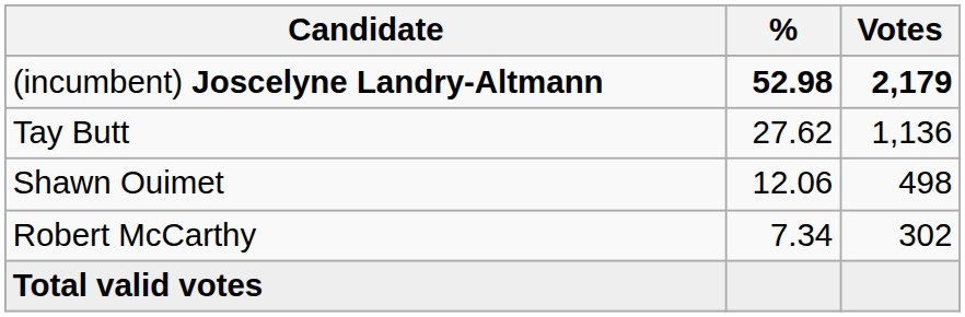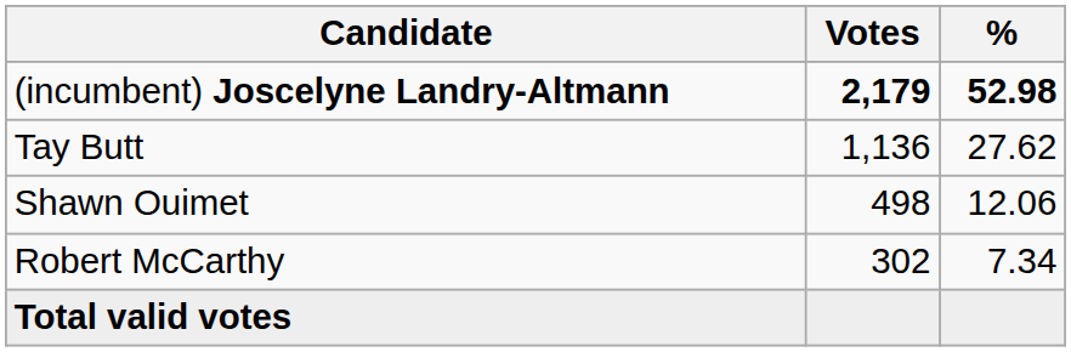columns swapped: Votes <-> %
